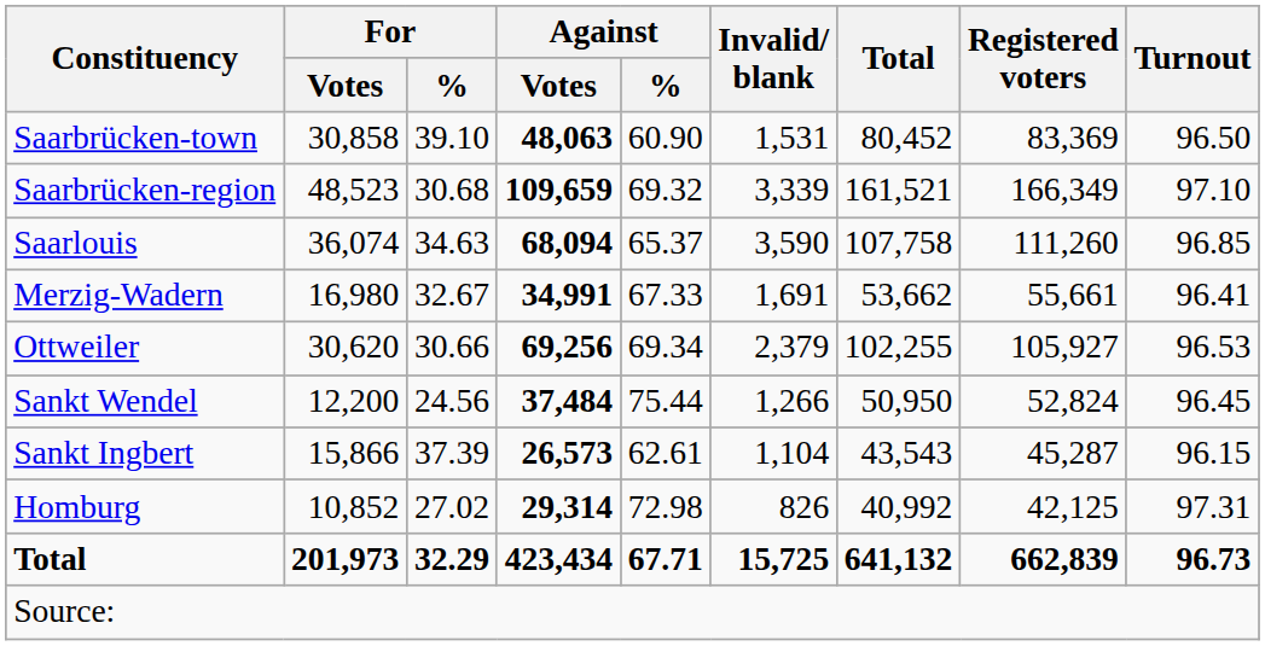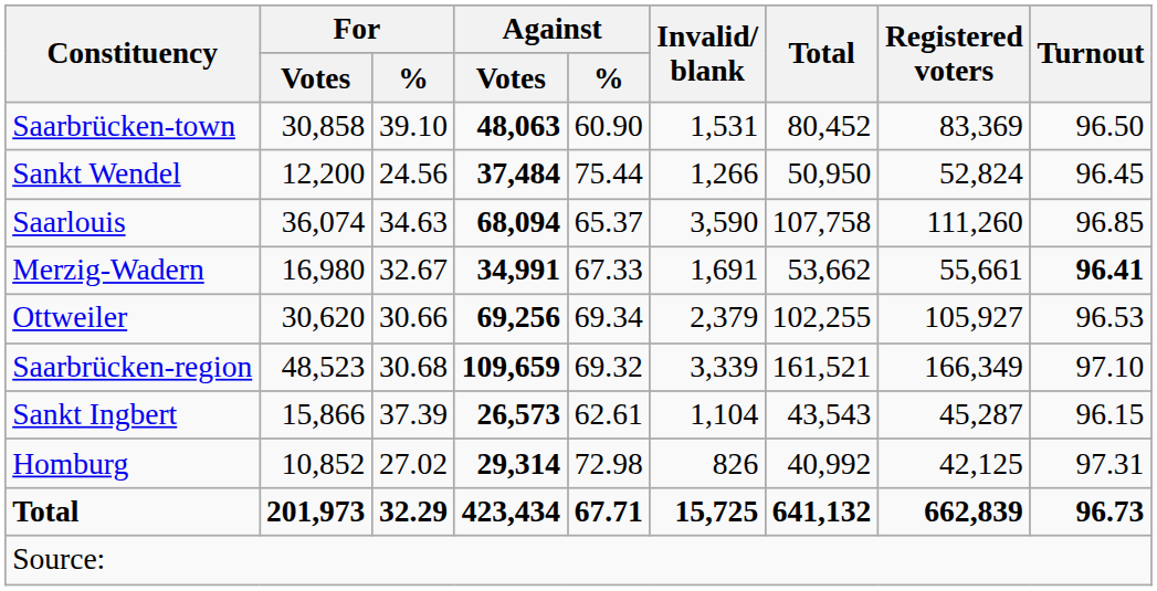rows swapped: Saarbrücken-region <-> Sankt Wendel
Merzig-Wadern | Turnout: normal -> bold
